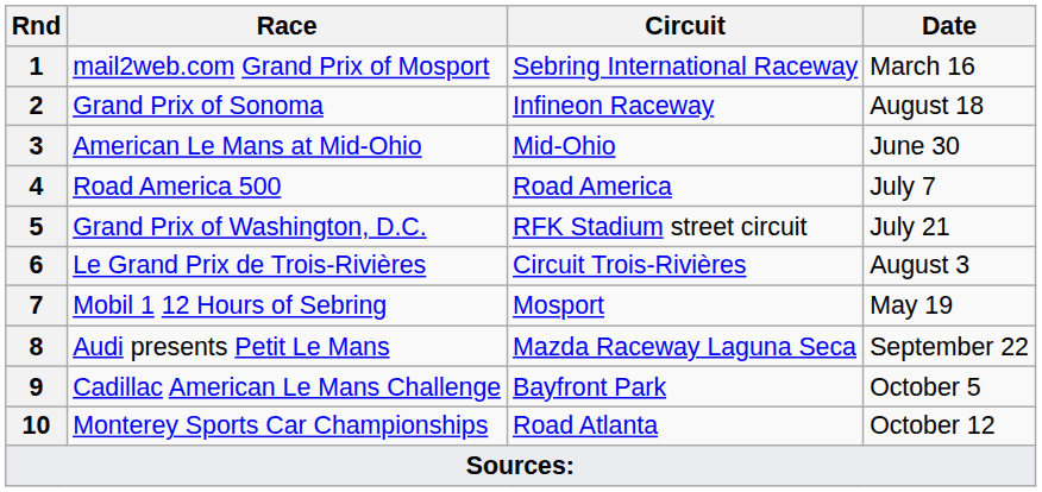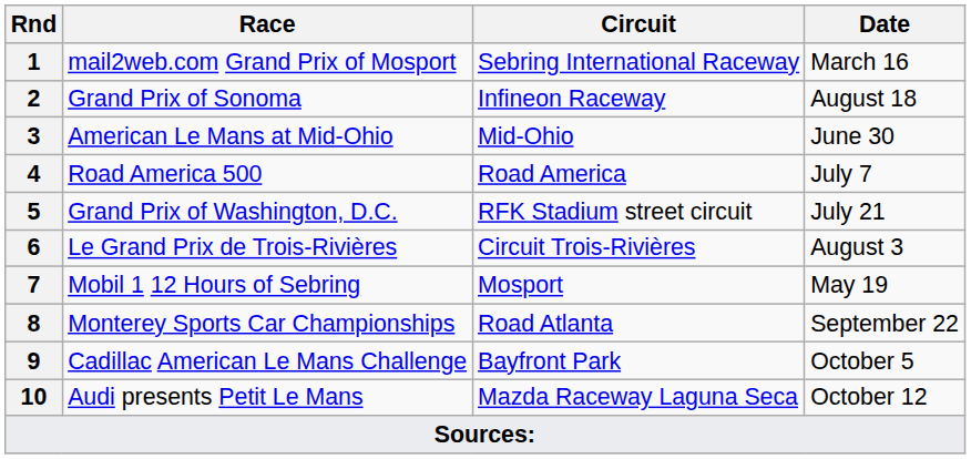8 | Race: Audi presents Petit Le Mans -> Monterey Sports Car Championships
8 | Circuit: Mazda Raceway Laguna Seca -> Road Atlanta
10 | Race: Monterey Sports Car Championships -> Audi presents Petit Le Mans
10 | Circuit: Road Atlanta -> Mazda Raceway Laguna Seca
